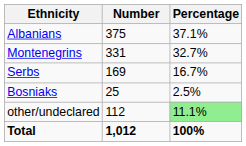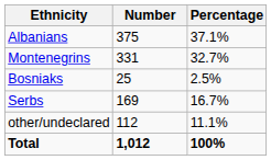rows swapped: Serbs <-> Bosniaks
other/undeclared | Percentage: lightgreen background -> no background
